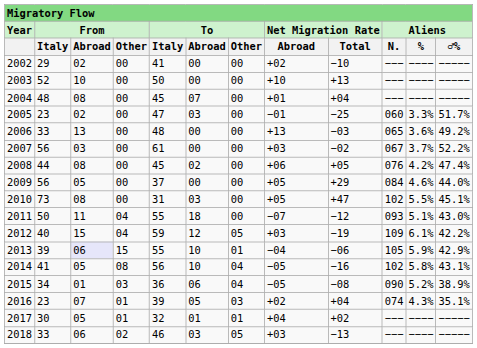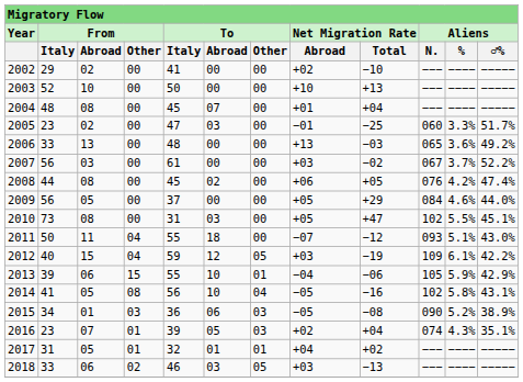2013 | From / Abroad: lavender background -> no background
2015 | To / Other: 04 -> 03
2017 | From / Italy: 30 -> 31
